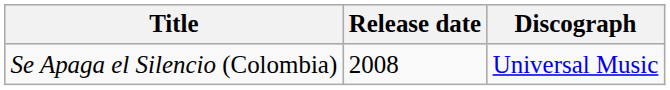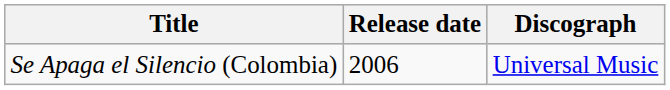Se Apaga el Silencio (Colombia) | Release date: 2008 -> 2006
